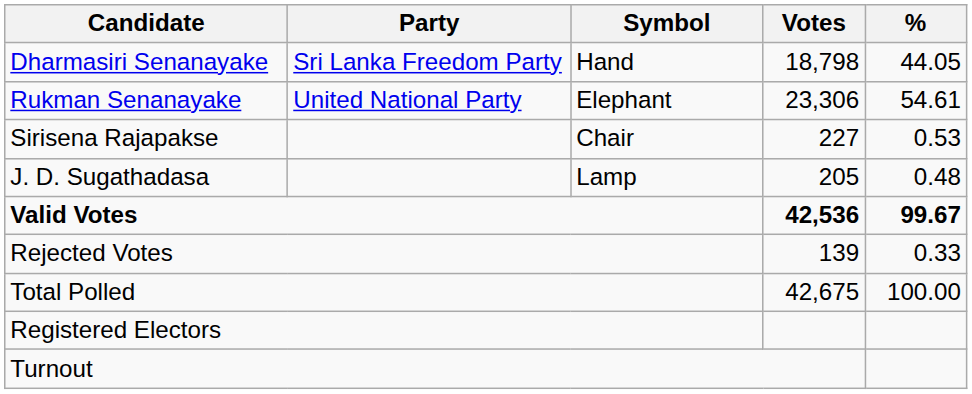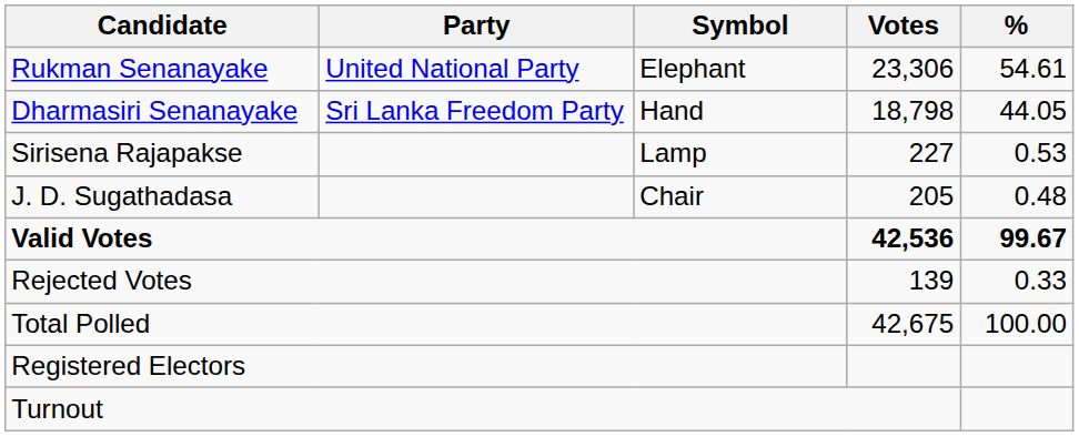rows swapped: Rukman Senanayake <-> Dharmasiri Senanayake
Sirisena Rajapakse | Symbol: Chair -> Lamp
J. D. Sugathadasa | Symbol: Lamp -> Chair
